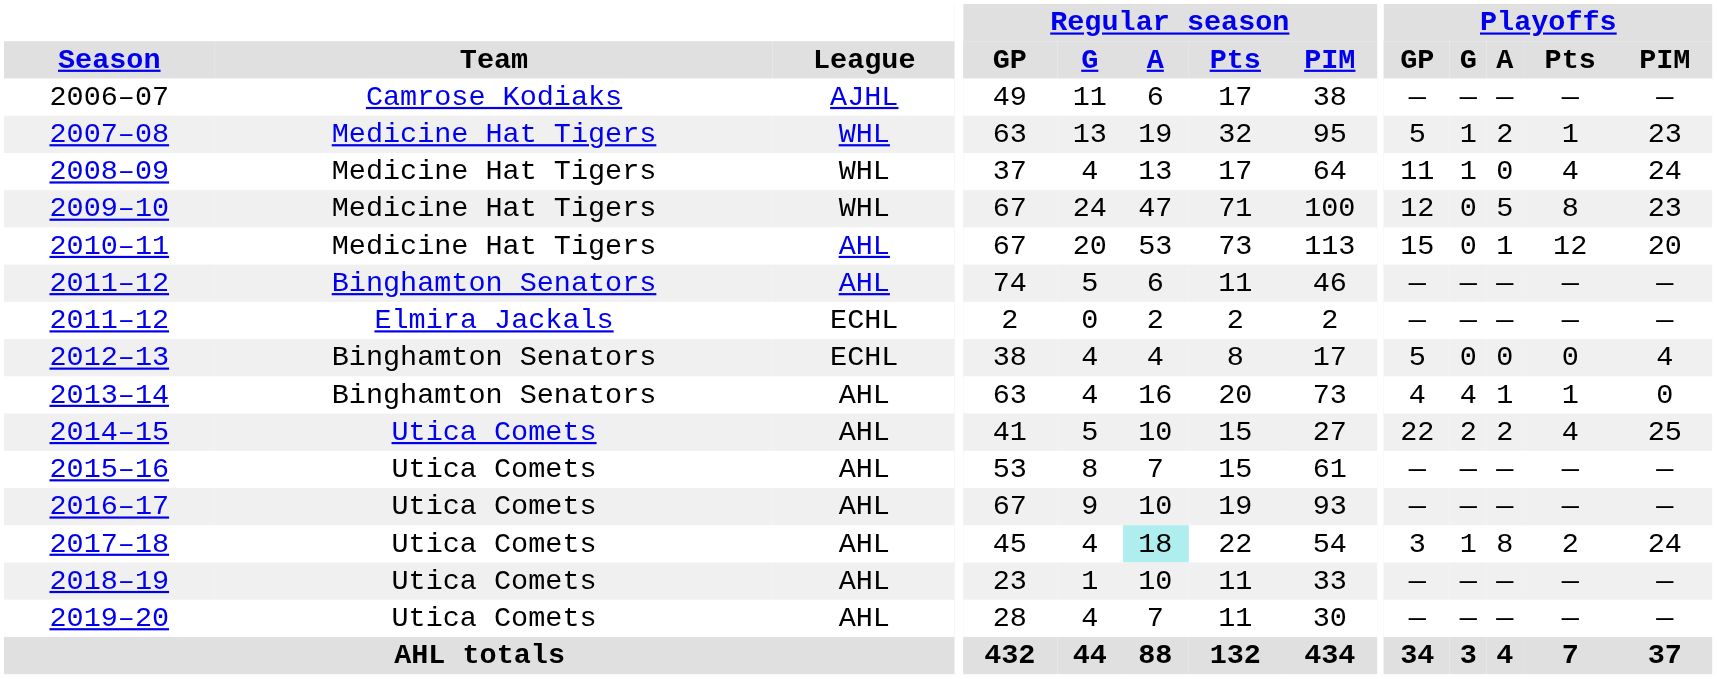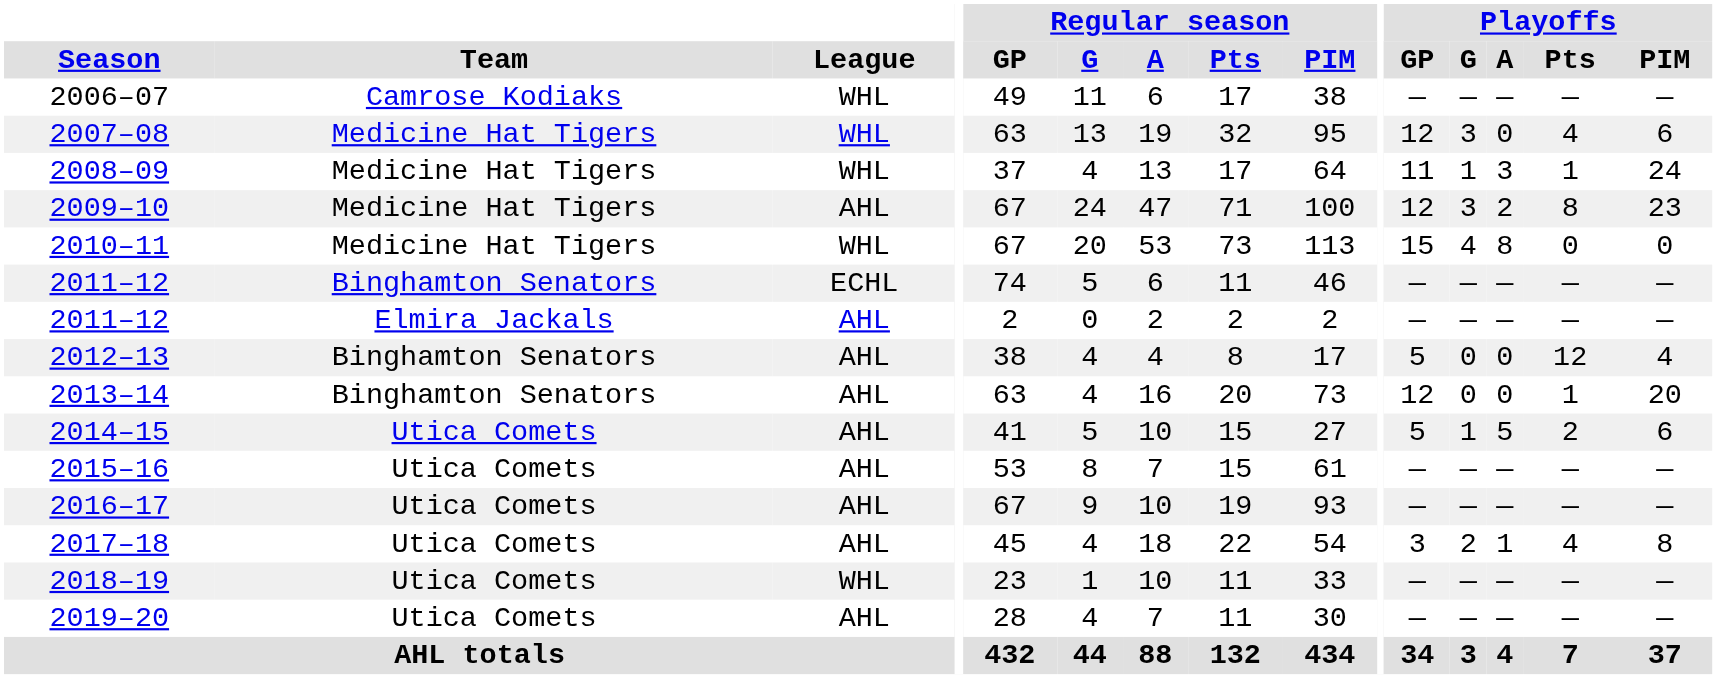2006–07 | League: AJHL -> WHL
2007–08 | Playoffs / GP: 5 -> 12
2007–08 | Playoffs / G: 1 -> 3
2007–08 | Playoffs / A: 2 -> 0
2007–08 | Playoffs / Pts: 1 -> 4
2007–08 | Playoffs / PIM: 23 -> 6
2008–09 | Playoffs / A: 0 -> 3
2008–09 | Playoffs / Pts: 4 -> 1
2009–10 | League: WHL -> AHL
2009–10 | Playoffs / G: 0 -> 3
2009–10 | Playoffs / A: 5 -> 2
2010–11 | League: AHL -> WHL
2010–11 | Playoffs / G: 0 -> 4
2010–11 | Playoffs / A: 1 -> 8
2010–11 | Playoffs / Pts: 12 -> 0
2010–11 | Playoffs / PIM: 20 -> 0
2011–12 / Binghamton Senators | League: AHL -> ECHL
2011–12 / Elmira Jackals | League: ECHL -> AHL
2012–13 | League: ECHL -> AHL
2012–13 | Playoffs / Pts: 0 -> 12
2013–14 | Playoffs / GP: 4 -> 12
2013–14 | Playoffs / G: 4 -> 0
2013–14 | Playoffs / A: 1 -> 0
2013–14 | Playoffs / PIM: 0 -> 20
2014–15 | Playoffs / GP: 22 -> 5
2014–15 | Playoffs / G: 2 -> 1
2014–15 | Playoffs / A: 2 -> 5
2014–15 | Playoffs / Pts: 4 -> 2
2014–15 | Playoffs / PIM: 25 -> 6
2017–18 | Regular season / A: paleturquoise background -> no background
2017–18 | Playoffs / G: 1 -> 2
2017–18 | Playoffs / A: 8 -> 1
2017–18 | Playoffs / Pts: 2 -> 4
2017–18 | Playoffs / PIM: 24 -> 8
2018–19 | League: AHL -> WHL
